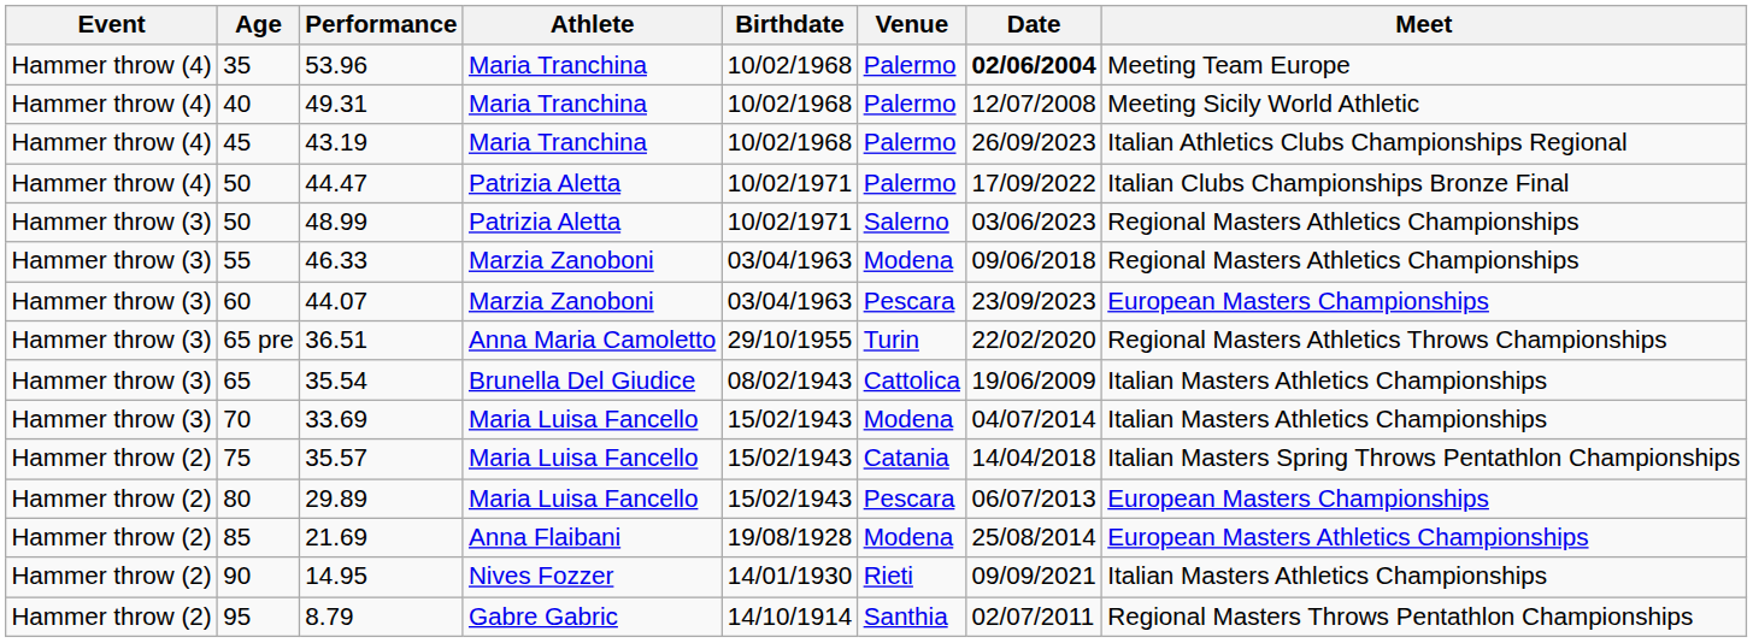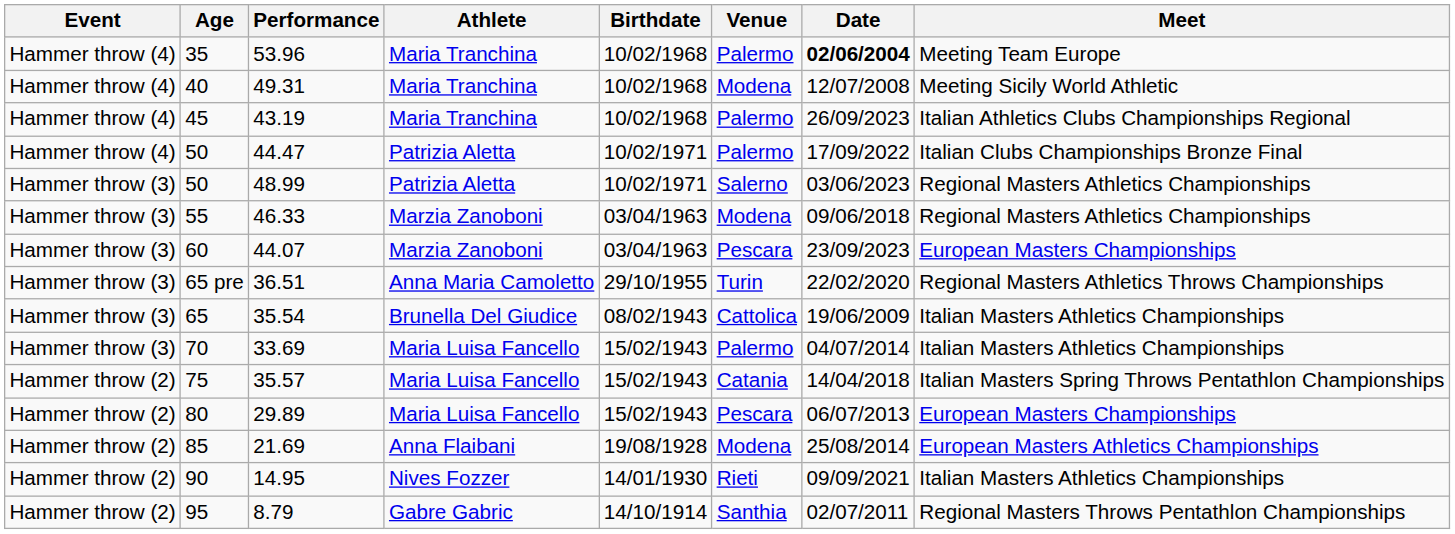49.31 | Venue: Palermo -> Modena
33.69 | Venue: Modena -> Palermo
